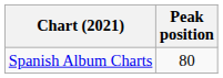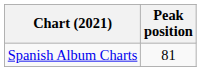Spanish Album Charts | Peak position: 80 -> 81
